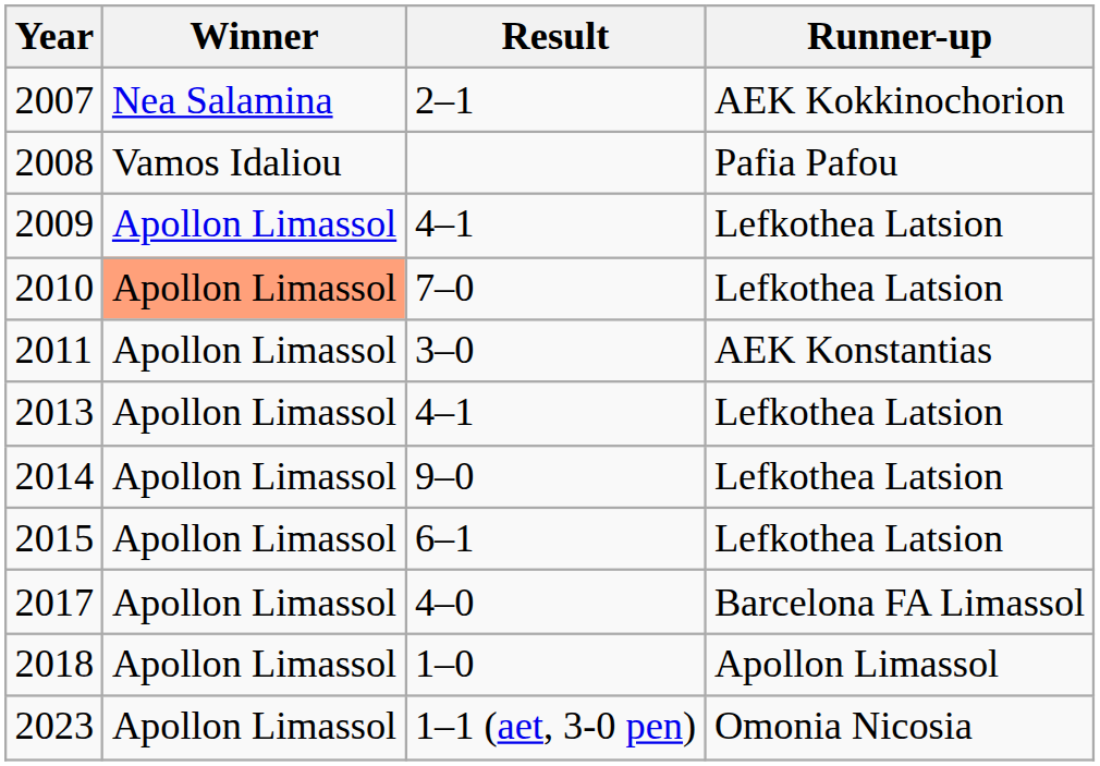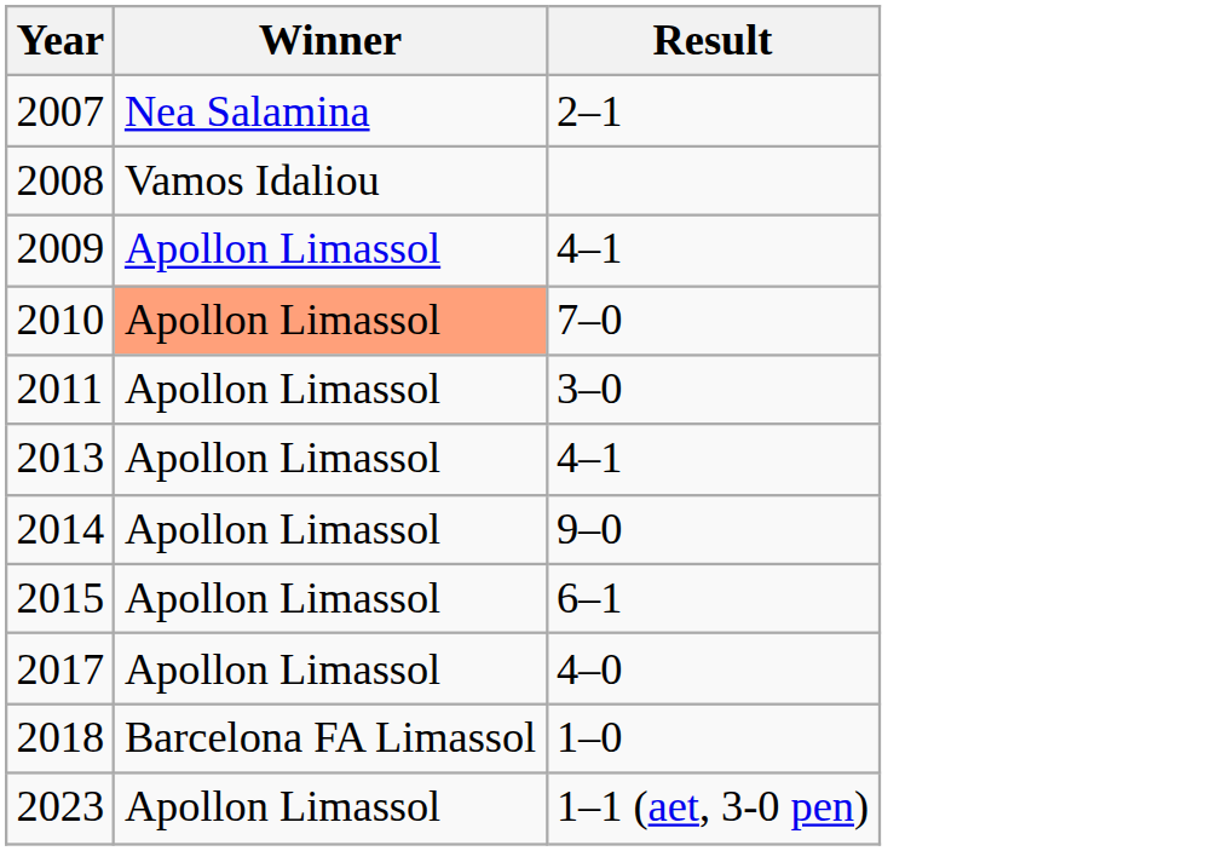- column: Runner-up | AEK Kokkinochorion | Pafia Pafou | Lefkothea Latsion | Lefkothea Latsion | AEK Konstantias | Lefkothea Latsion | Lefkothea Latsion | Lefkothea Latsion | Barcelona FA Limassol | Apollon Limassol | Omonia Nicosia
2018 | Winner: Apollon Limassol -> Barcelona FA Limassol
